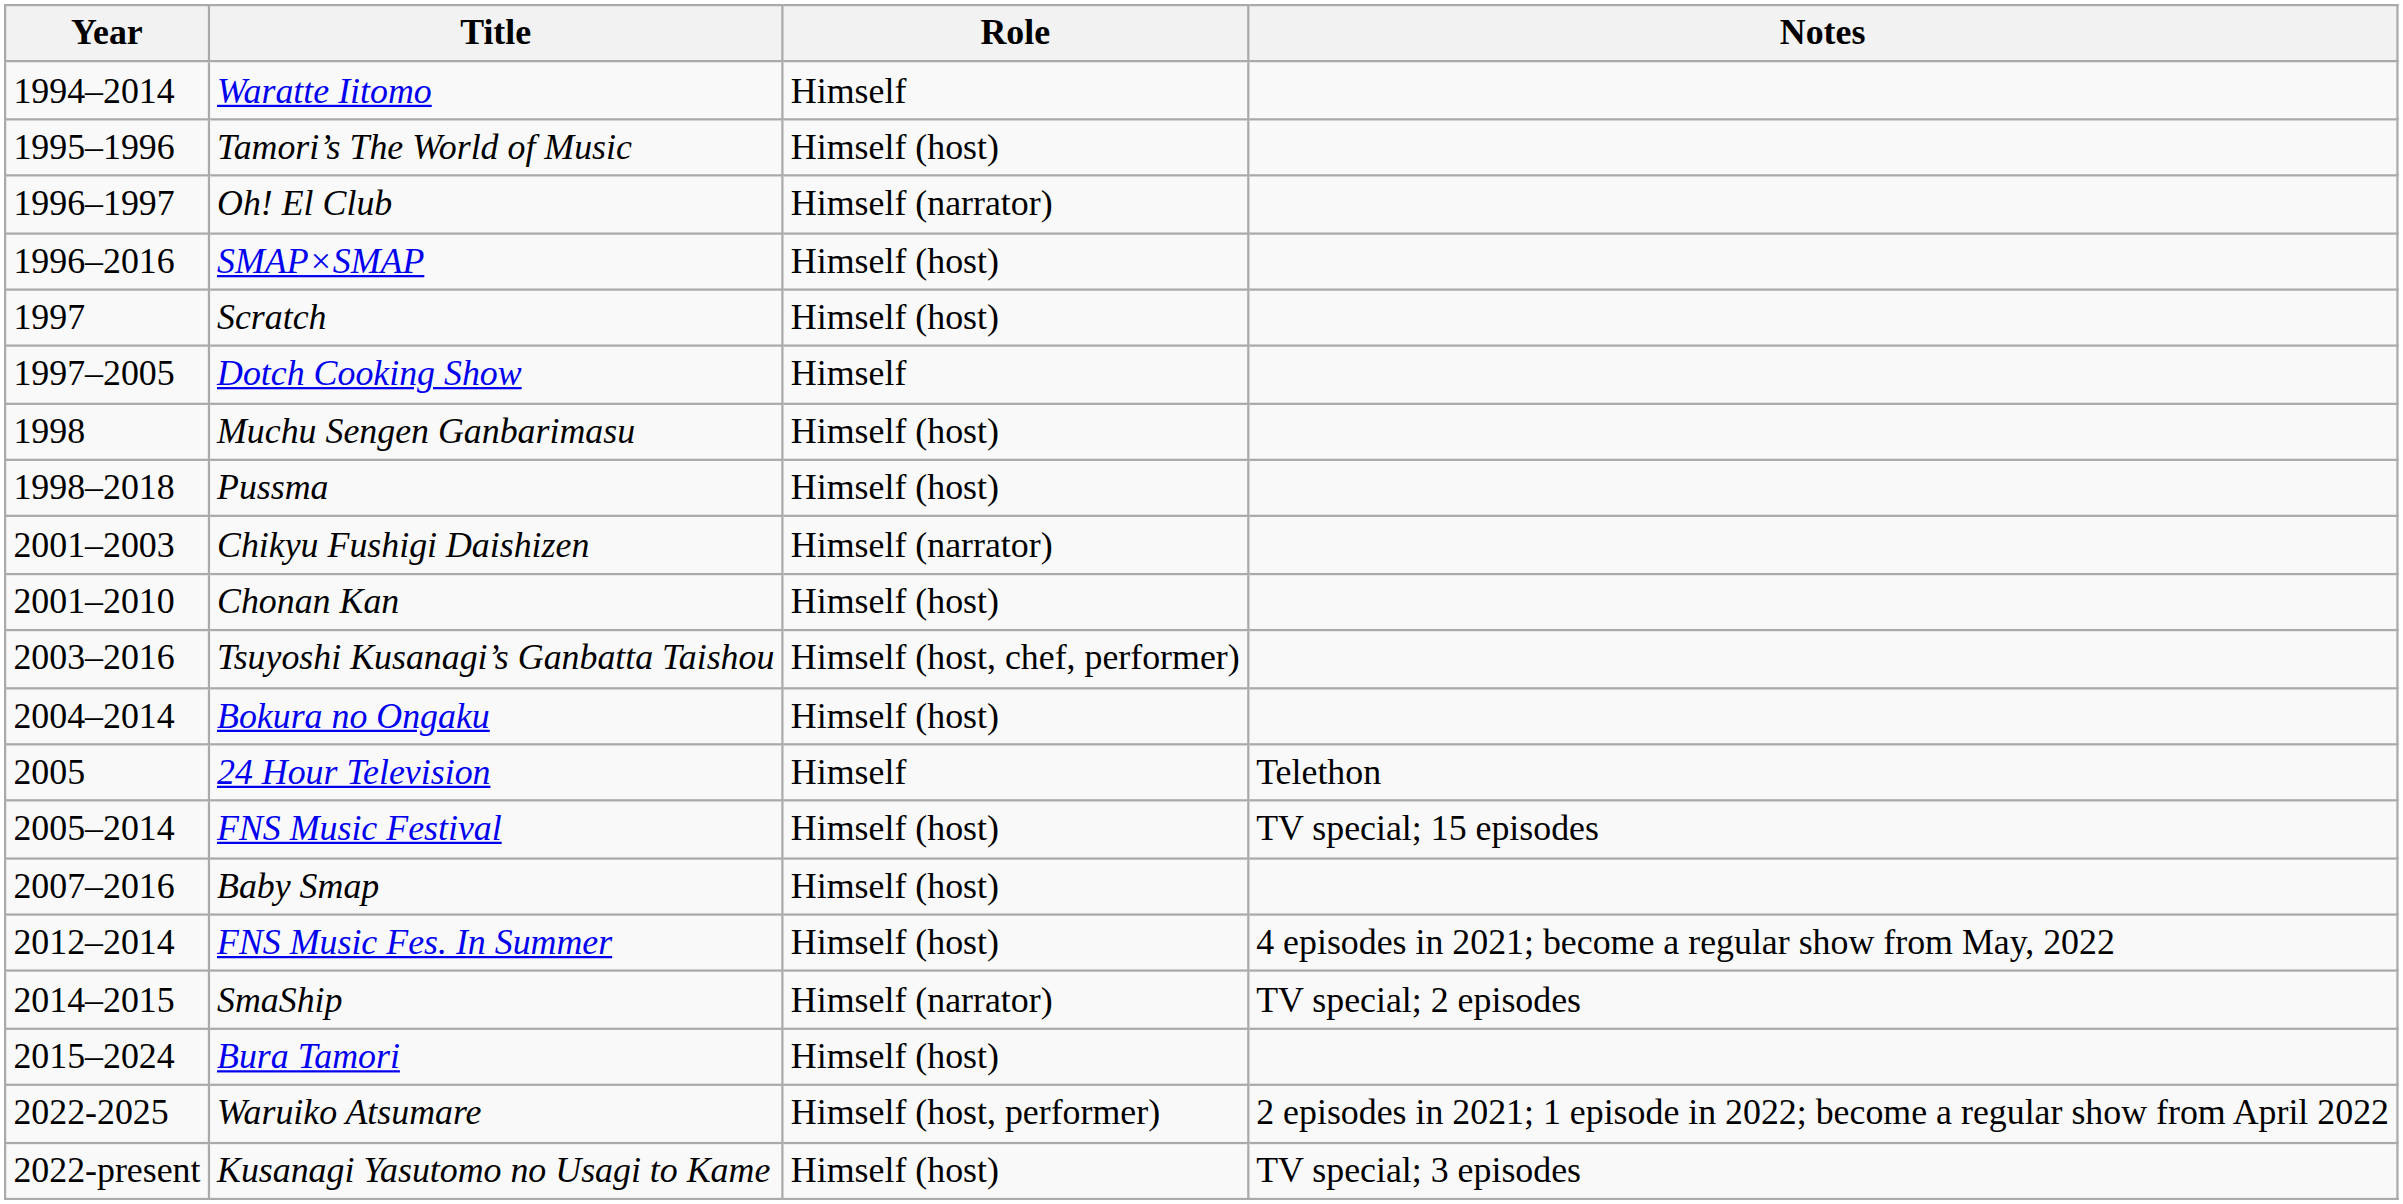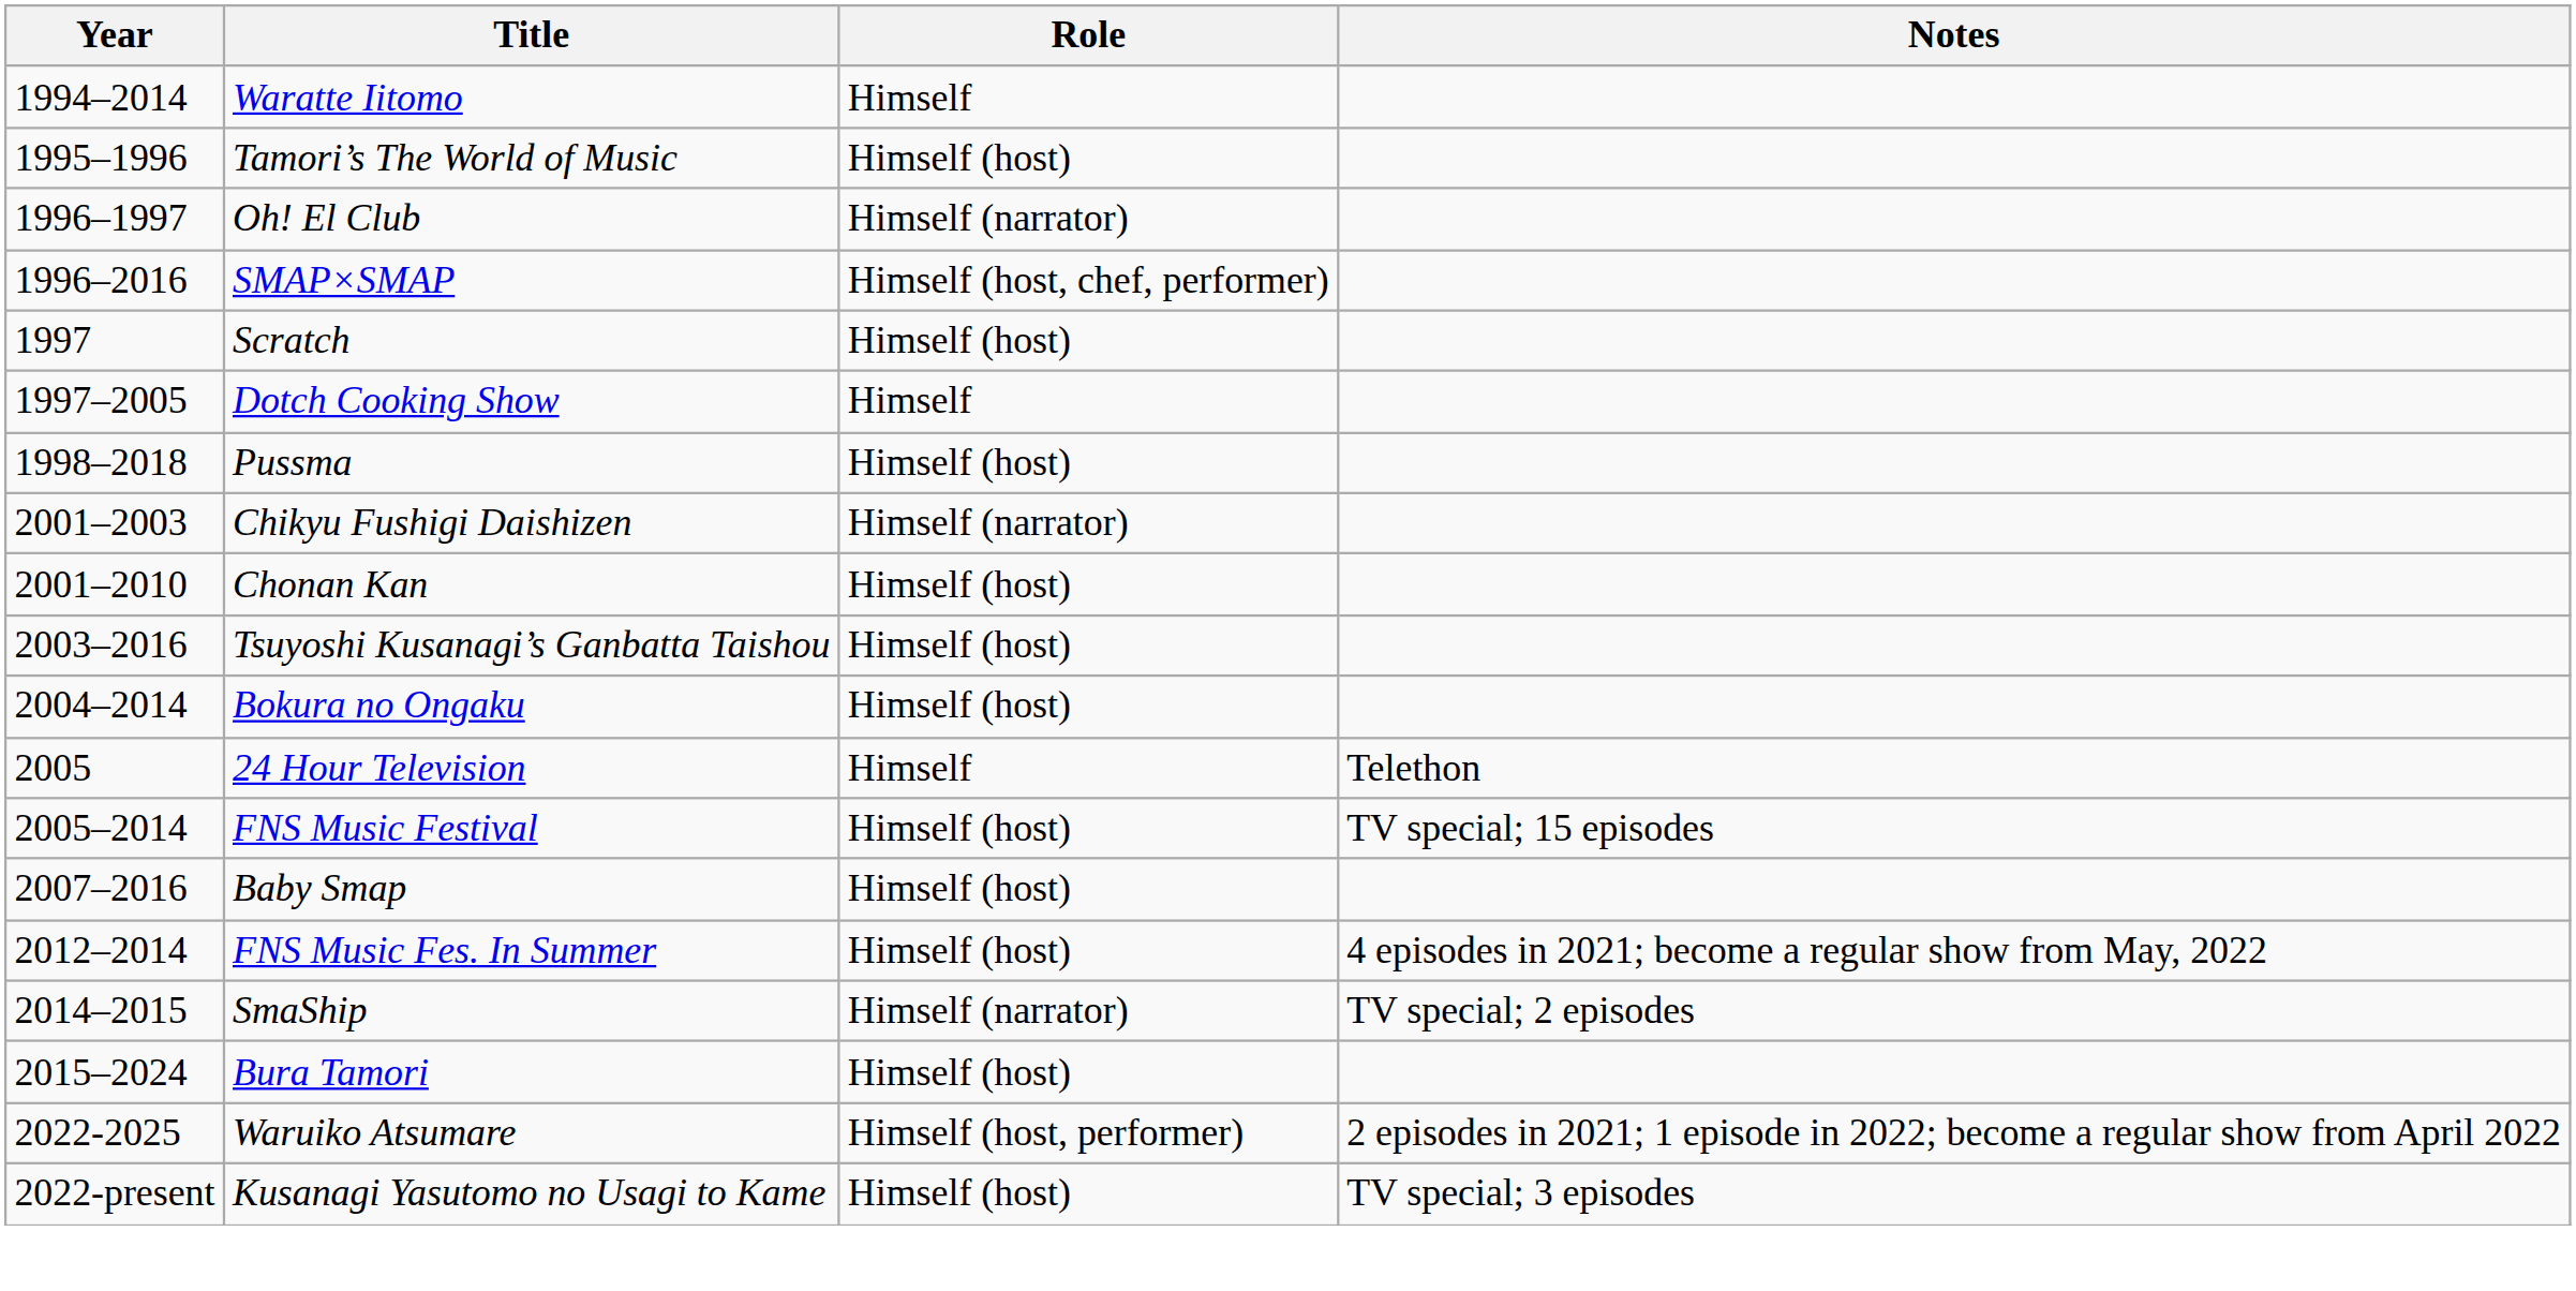SMAP×SMAP | Role: Himself (host) -> Himself (host, chef, performer)
- row: 1998 | Muchu Sengen Ganbarimasu | Himself (host)
Tsuyoshi Kusanagi’s Ganbatta Taishou | Role: Himself (host, chef, performer) -> Himself (host)
